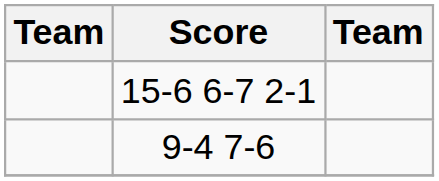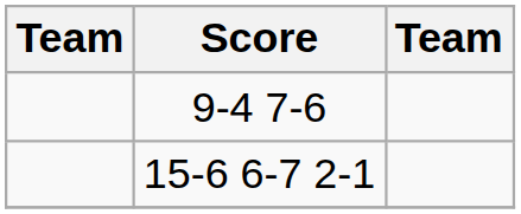rows swapped: 15-6 6-7 2-1 <-> 9-4 7-6
